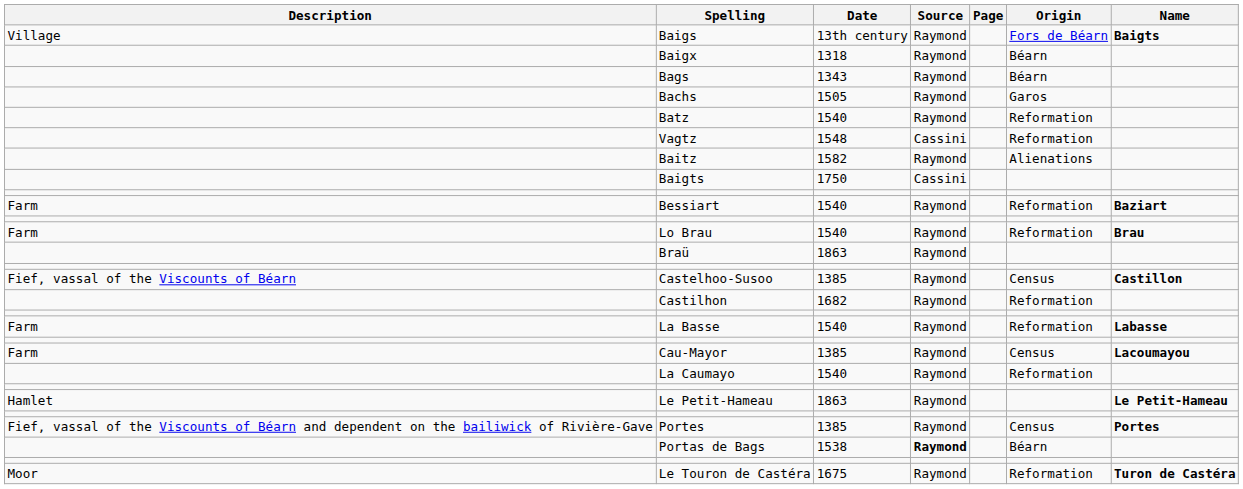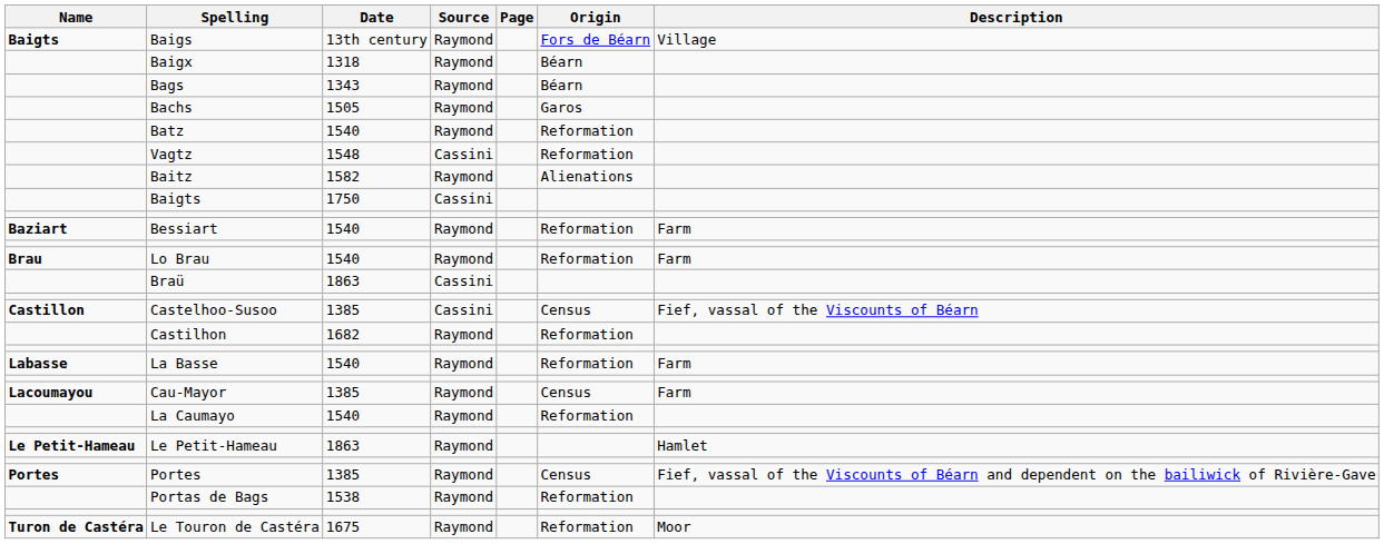columns swapped: Name <-> Description
Braü | Source: Raymond -> Cassini
Castelhoo-Susoo | Source: Raymond -> Cassini
Portas de Bags | Source: bold -> normal
Portas de Bags | Origin: Béarn -> Reformation
